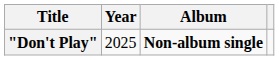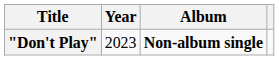"Don't Play" | Year: 2025 -> 2023
